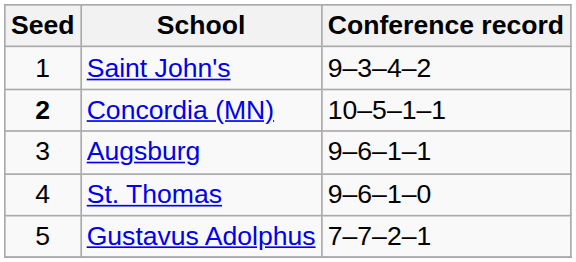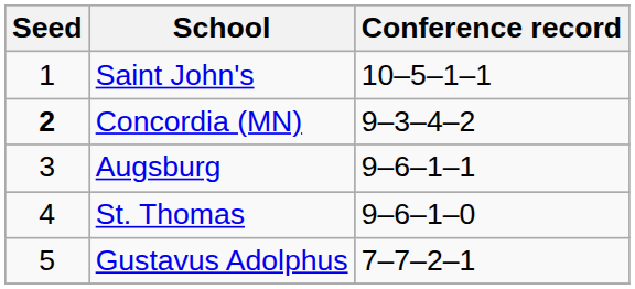Saint John's | Conference record: 9–3–4–2 -> 10–5–1–1
Concordia (MN) | Conference record: 10–5–1–1 -> 9–3–4–2
